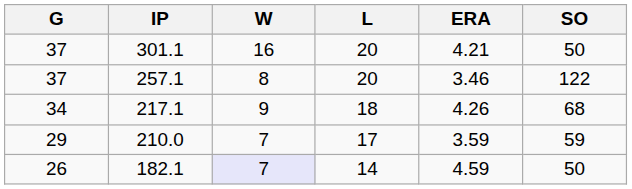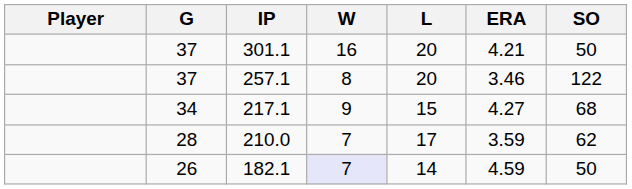+ column: Player
217.1 | L: 18 -> 15
217.1 | ERA: 4.26 -> 4.27
210.0 | G: 29 -> 28
210.0 | SO: 59 -> 62
